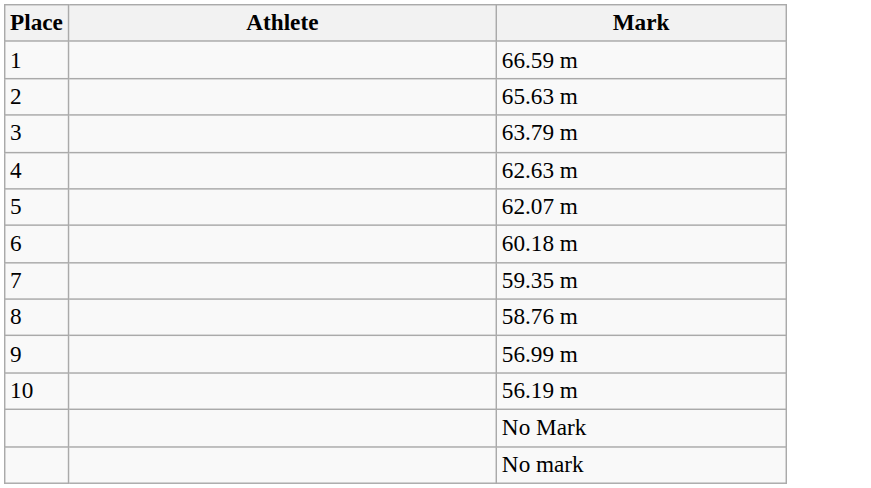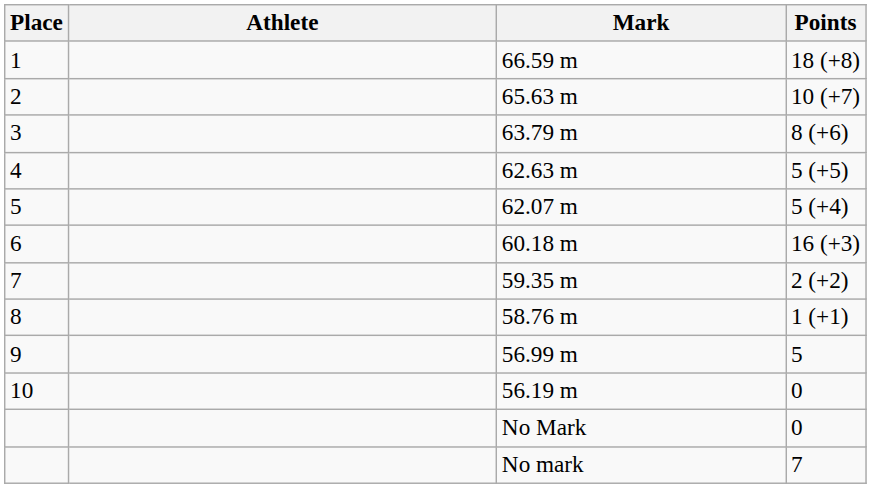+ column: Points | 18 (+8) | 10 (+7) | 8 (+6) | 5 (+5) | 5 (+4) | 16 (+3) | 2 (+2) | 1 (+1) | 5 | 0 | 0 | 7
